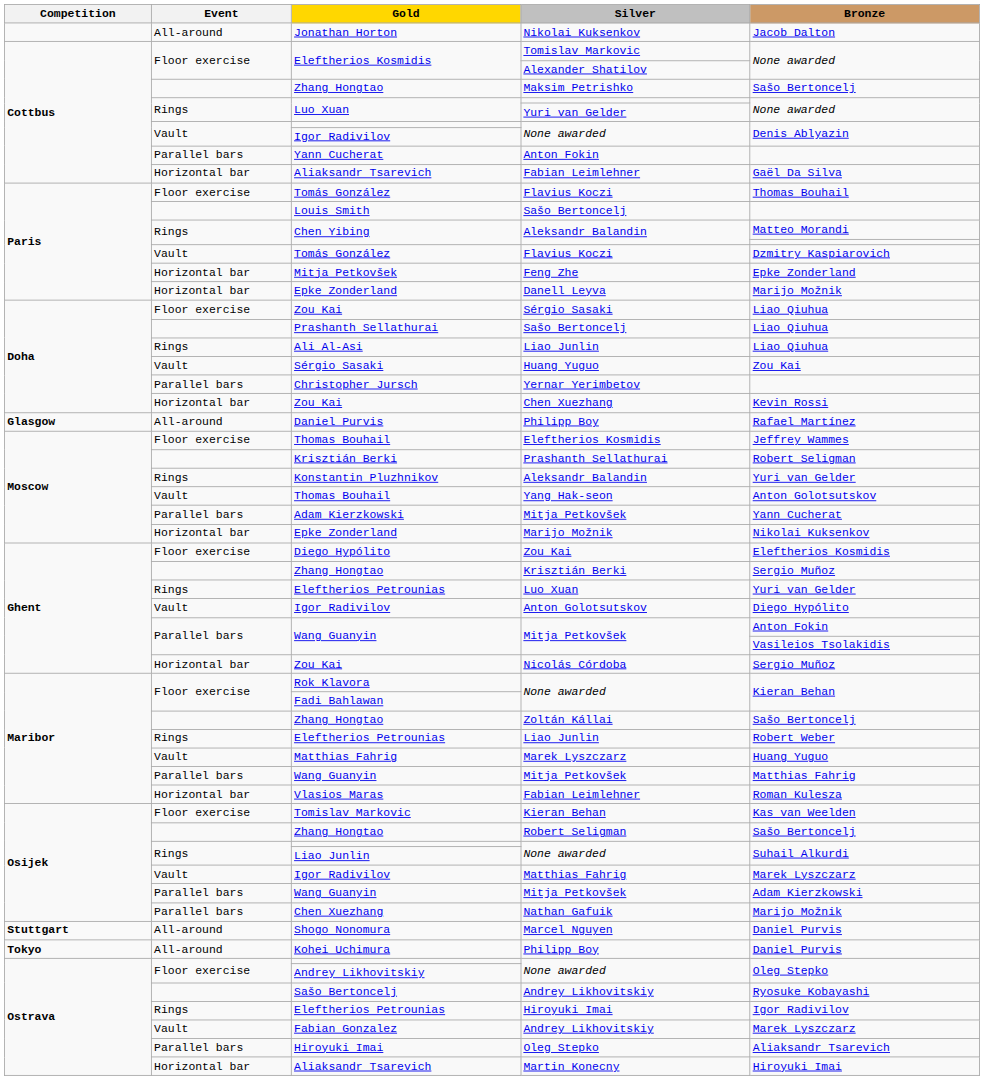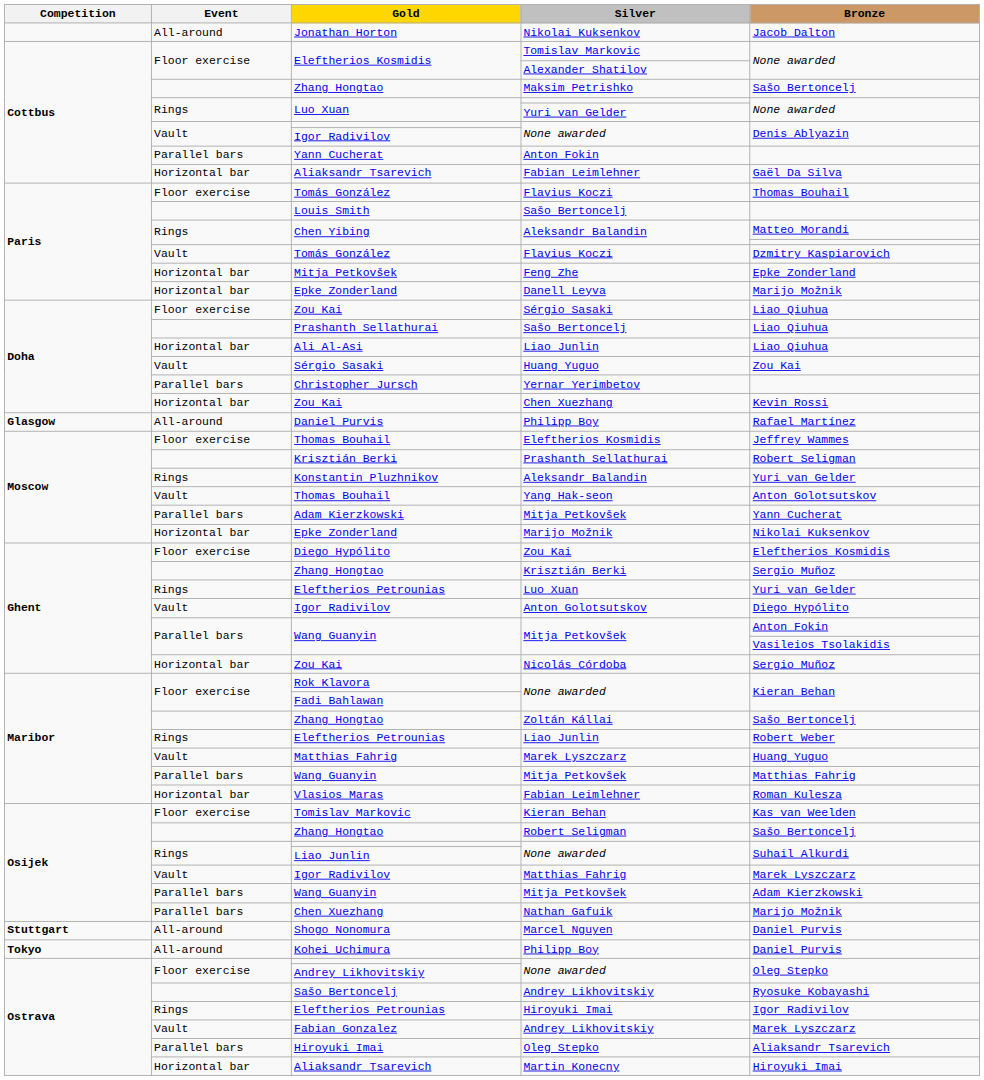Ali Al-Asi / Liao Junlin | Event: Rings -> Horizontal bar
